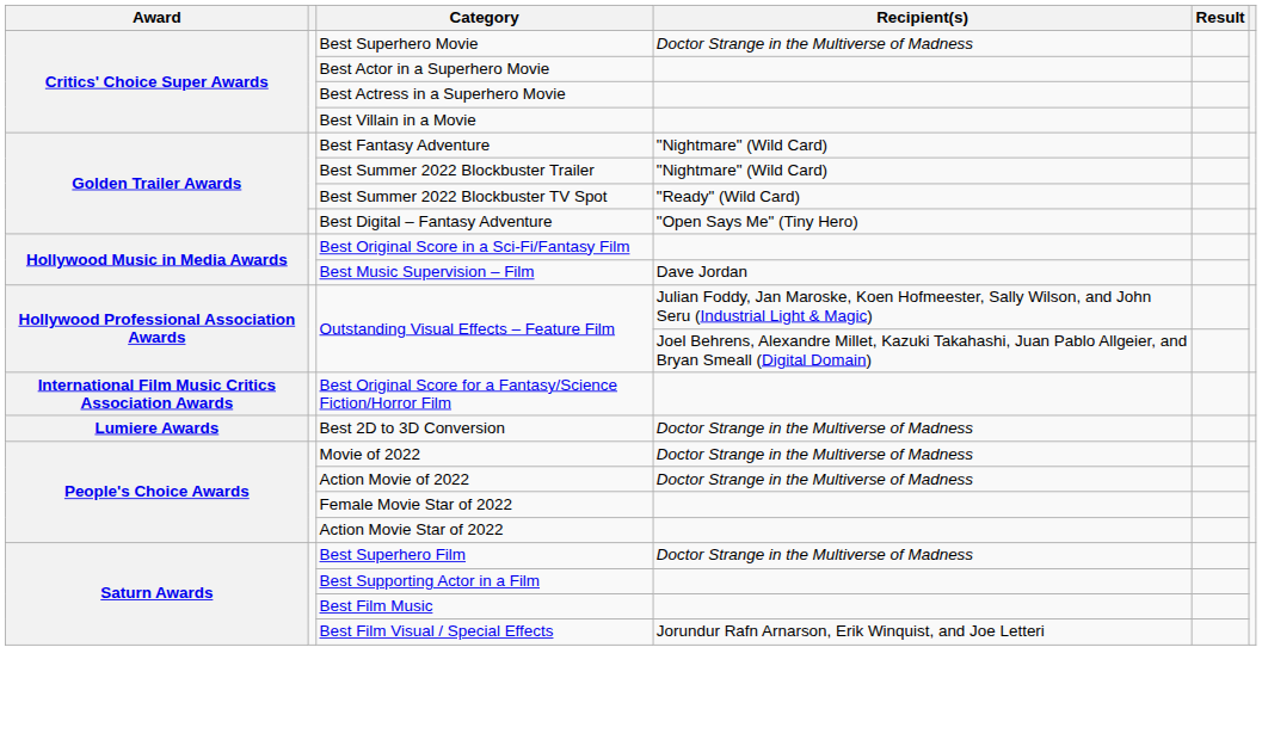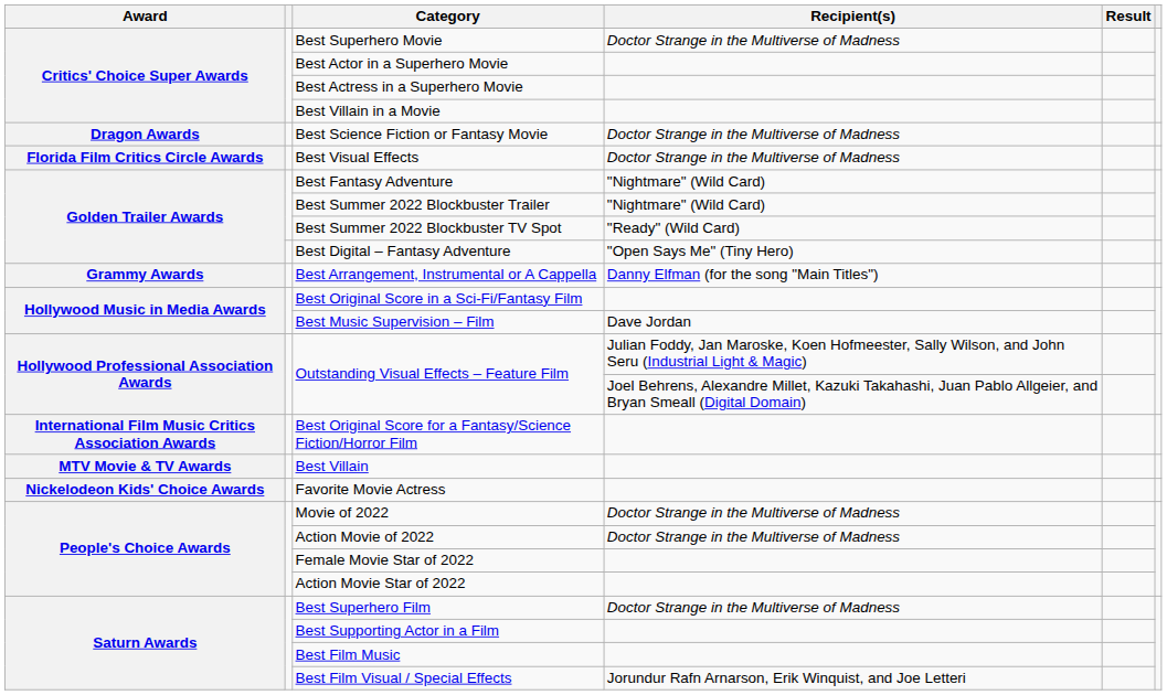+ row: Dragon Awards | Best Science Fiction or Fantasy Movie | Doctor Strange in the Multiverse of Madness
+ row: Florida Film Critics Circle Awards | Best Visual Effects | Doctor Strange in the Multiverse of Madness
+ row: Grammy Awards | Best Arrangement, Instrumental or A Cappella | Danny Elfman (for the song "Main Titles")
- row: Lumiere Awards | Best 2D to 3D Conversion | Doctor Strange in the Multiverse of Madness
+ row: MTV Movie & TV Awards | Best Villain
+ row: Nickelodeon Kids' Choice Awards | Favorite Movie Actress
